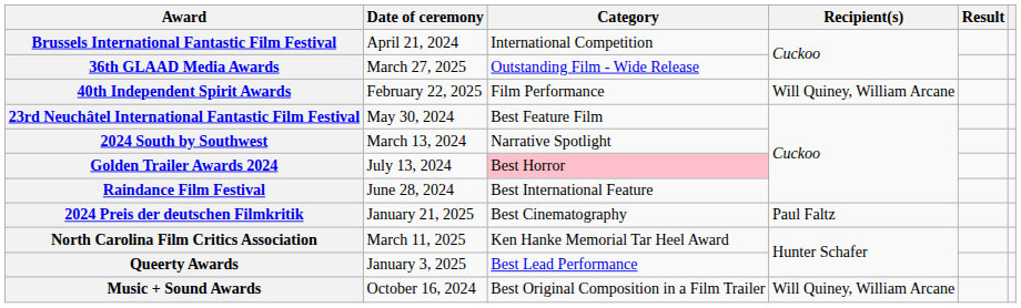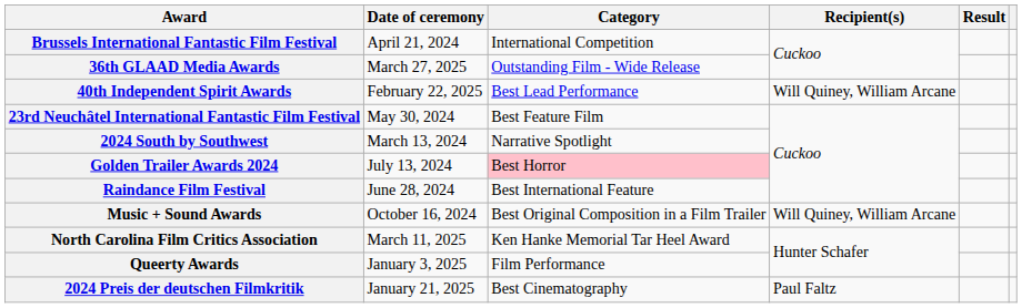40th Independent Spirit Awards | Category: Film Performance -> Best Lead Performance
rows swapped: Music + Sound Awards <-> 2024 Preis der deutschen Filmkritik
Queerty Awards | Category: Best Lead Performance -> Film Performance
